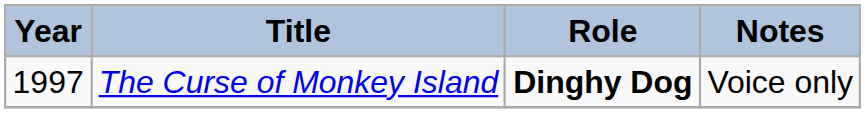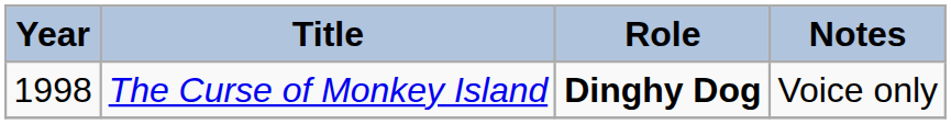The Curse of Monkey Island | Year: 1997 -> 1998
